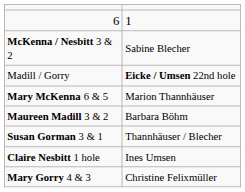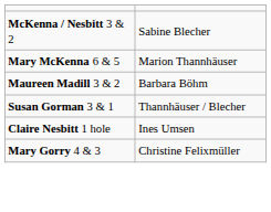- row: 6 | 1
- row: Madill / Gorry | Eicke / Umsen 22nd hole
